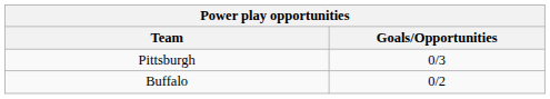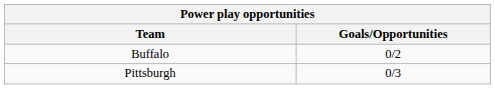rows swapped: Pittsburgh <-> Buffalo
